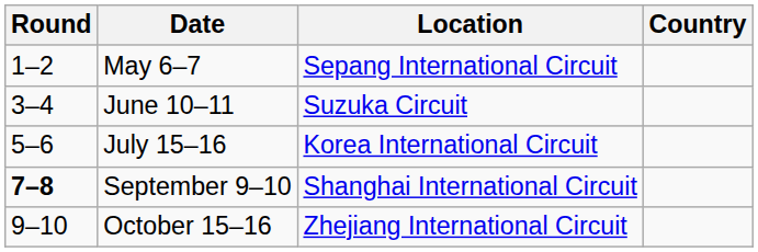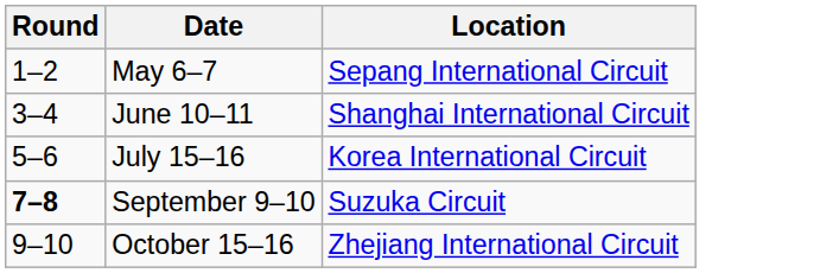- column: Country
June 10–11 | Location: Suzuka Circuit -> Shanghai International Circuit
September 9–10 | Location: Shanghai International Circuit -> Suzuka Circuit
